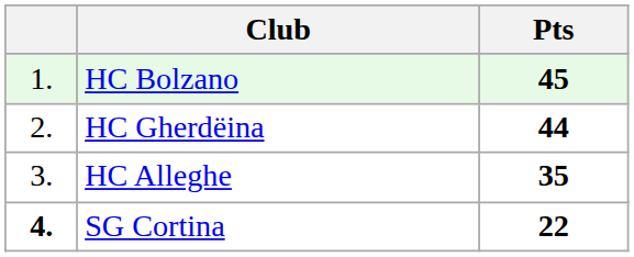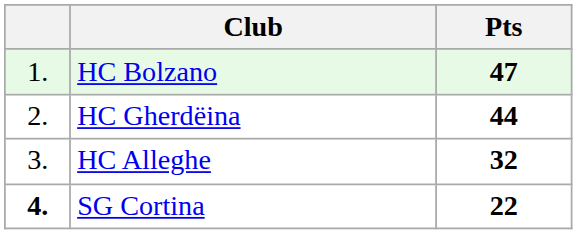HC Bolzano | Pts: 45 -> 47
HC Alleghe | Pts: 35 -> 32
